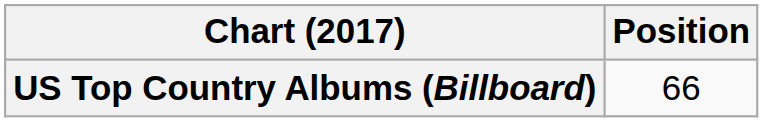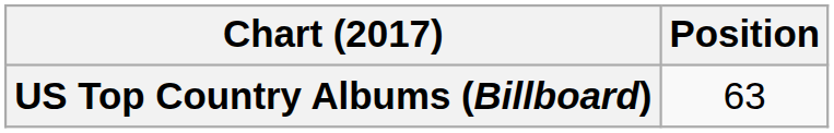US Top Country Albums (Billboard) | Position: 66 -> 63
